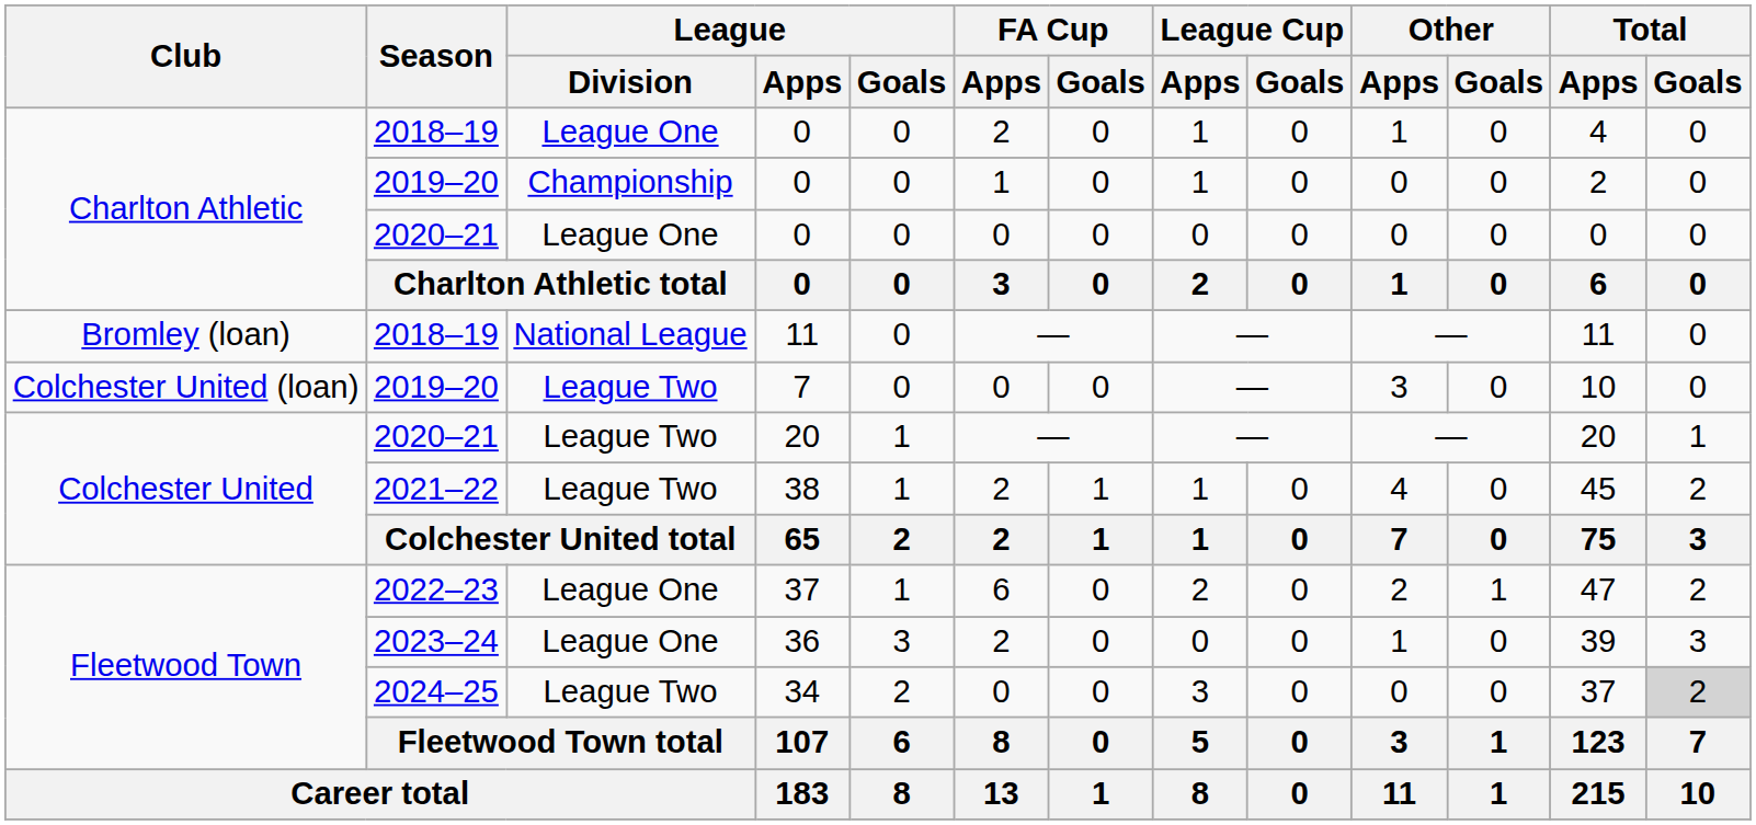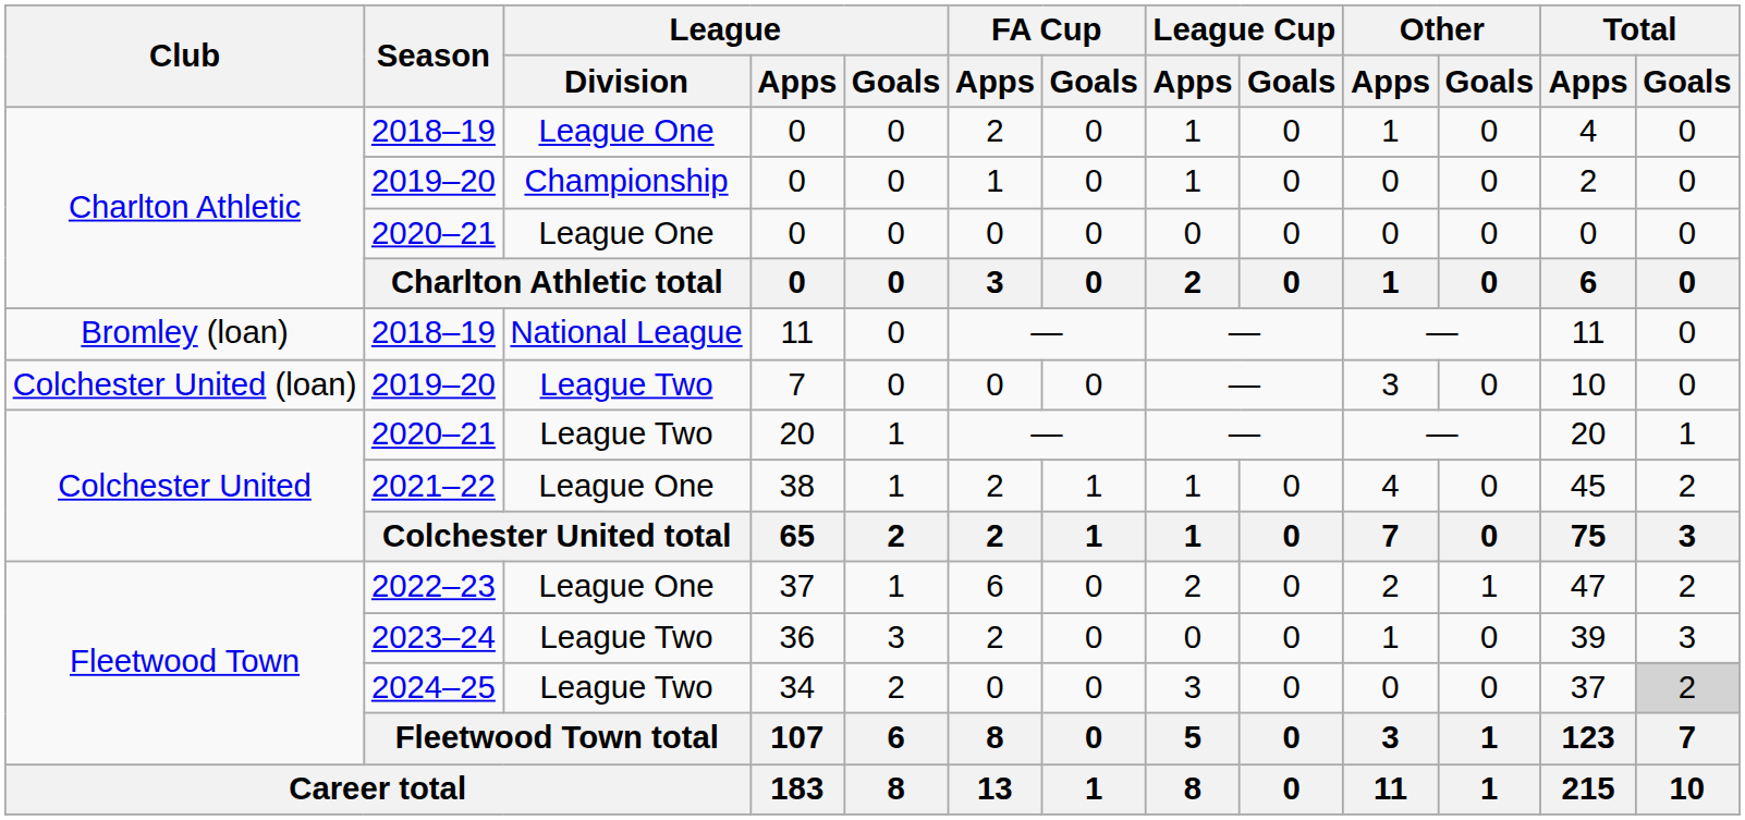38 | League / Division: League Two -> League One
36 | League / Division: League One -> League Two
